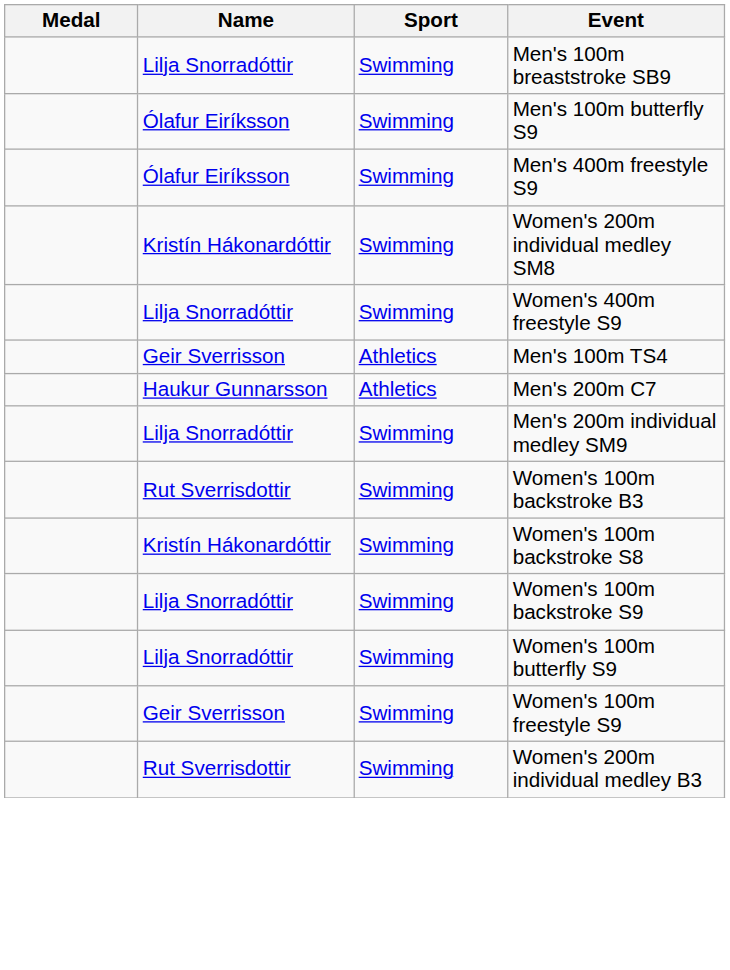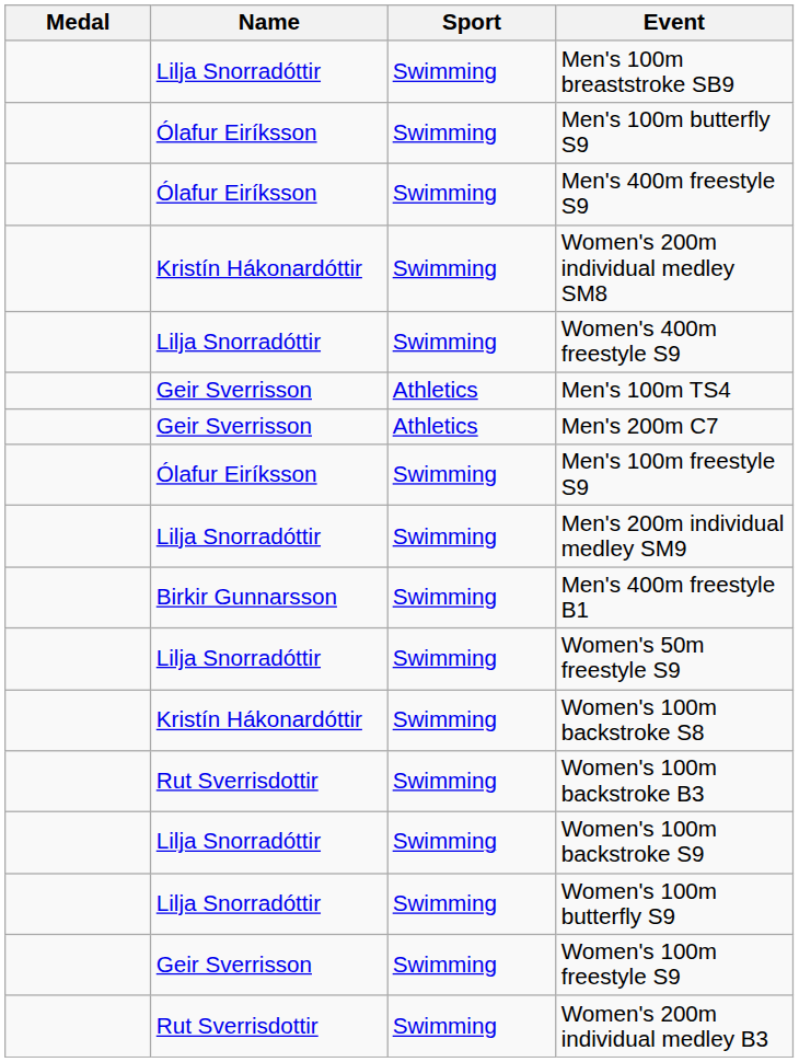Men's 200m C7 | Name: Haukur Gunnarsson -> Geir Sverrisson
+ row: Ólafur Eiríksson | Swimming | Men's 100m freestyle S9
+ row: Birkir Gunnarsson | Swimming | Men's 400m freestyle B1
+ row: Lilja Snorradóttir | Swimming | Women's 50m freestyle S9
rows swapped: Women's 100m backstroke B3 <-> Women's 100m backstroke S8
